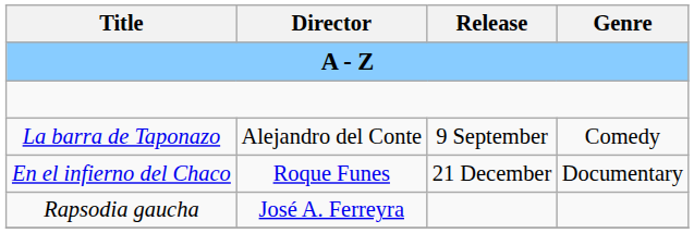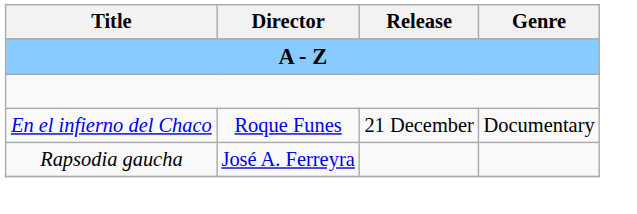- row: La barra de Taponazo | Alejandro del Conte | 9 September | Comedy
